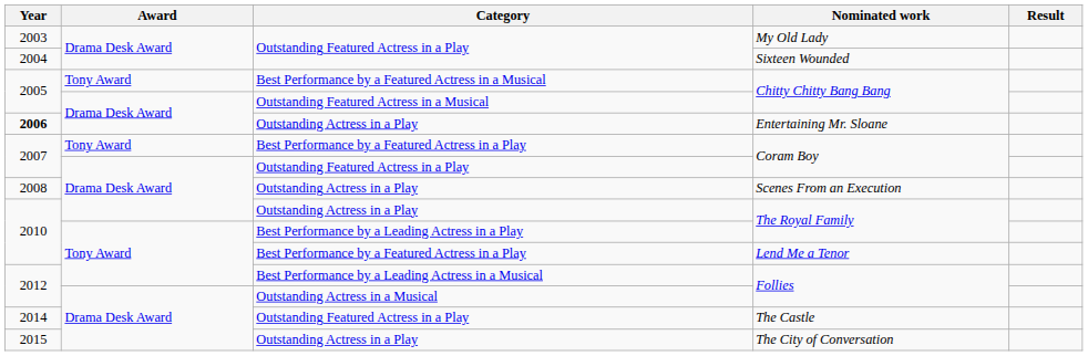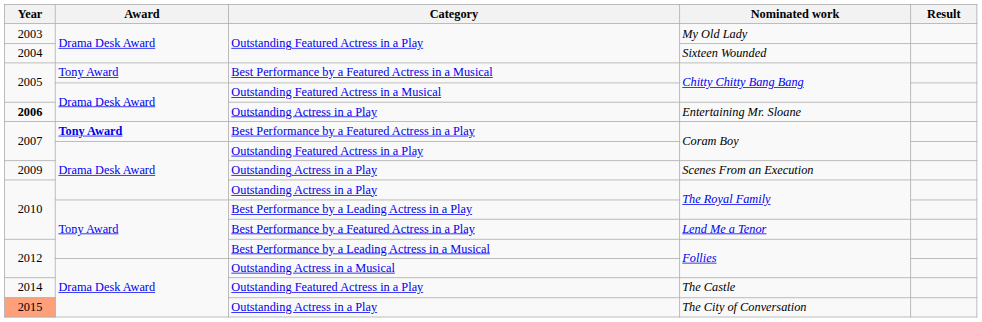Best Performance by a Featured Actress in a Play / Coram Boy | Award: normal -> bold
Scenes From an Execution | Year: 2008 -> 2009
The City of Conversation | Year: no background -> lightsalmon background
